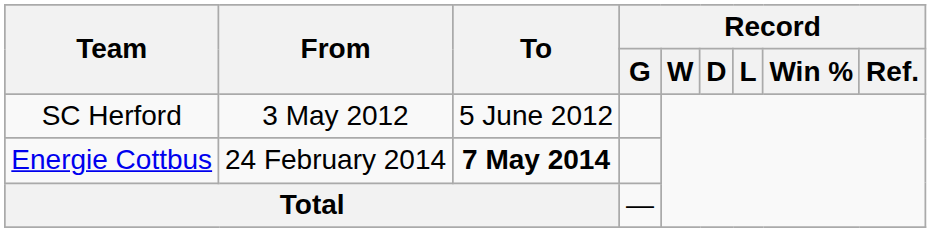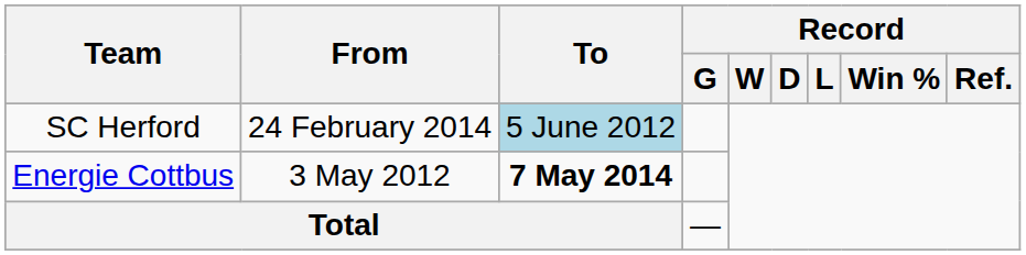SC Herford | From: 3 May 2012 -> 24 February 2014
SC Herford | To: no background -> lightblue background
Energie Cottbus | From: 24 February 2014 -> 3 May 2012
